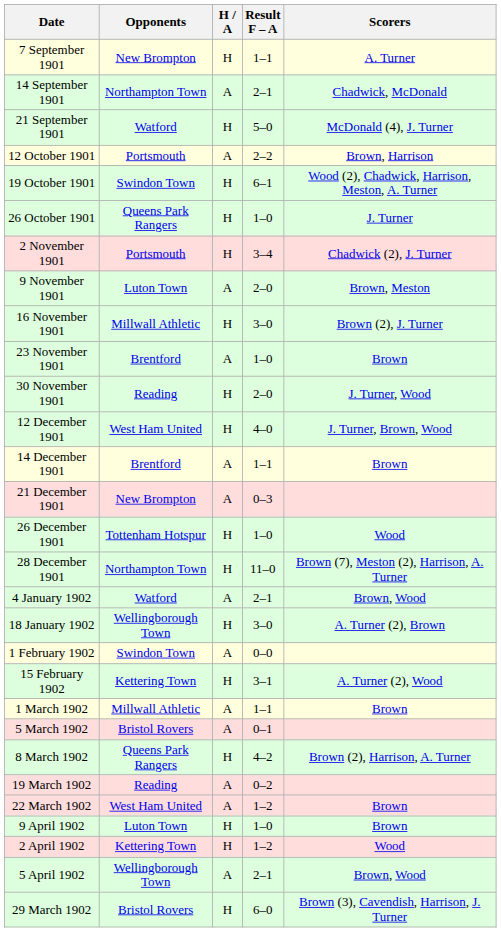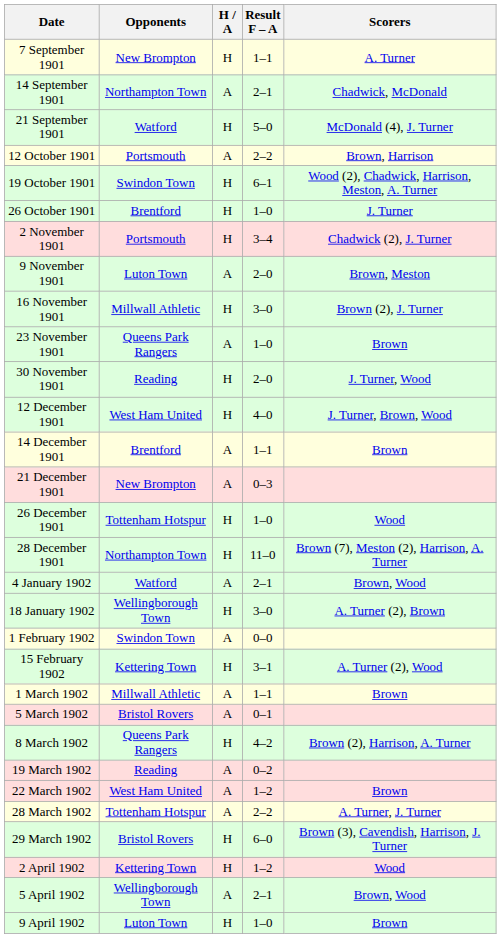26 October 1901 | Opponents: Queens Park Rangers -> Brentford
23 November 1901 | Opponents: Brentford -> Queens Park Rangers
+ row: 28 March 1902 | Tottenham Hotspur | A | 2–2 | A. Turner, J. Turner
rows swapped: 29 March 1902 <-> 9 April 1902
